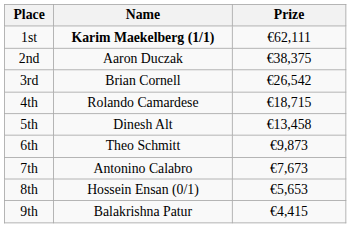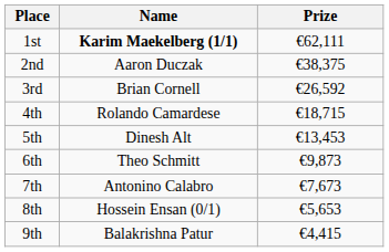3rd | Prize: €26,542 -> €26,592
5th | Prize: €13,458 -> €13,453
